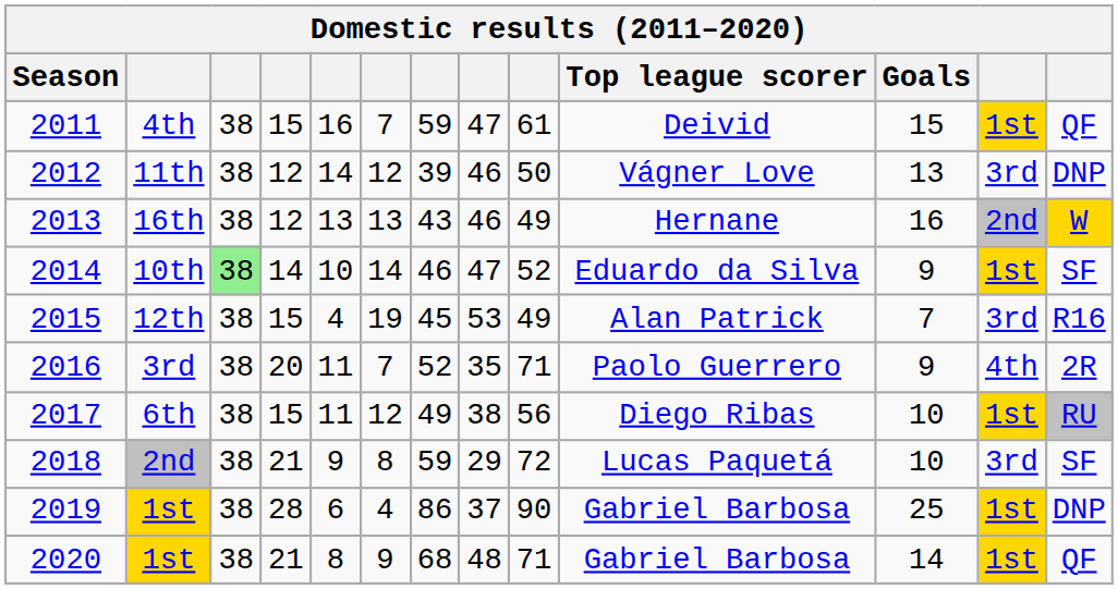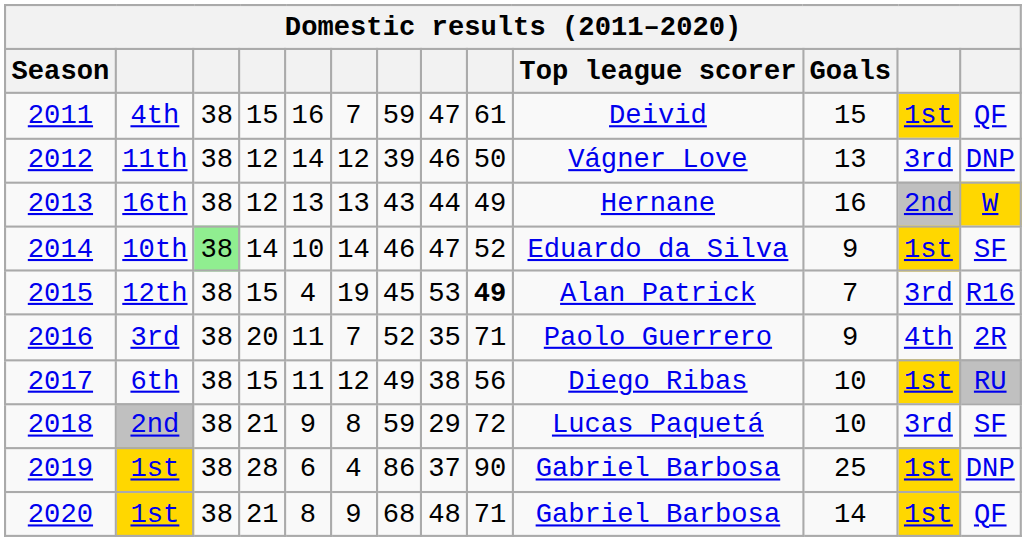16th | column 8: 46 -> 44
12th | column 9: normal -> bold
